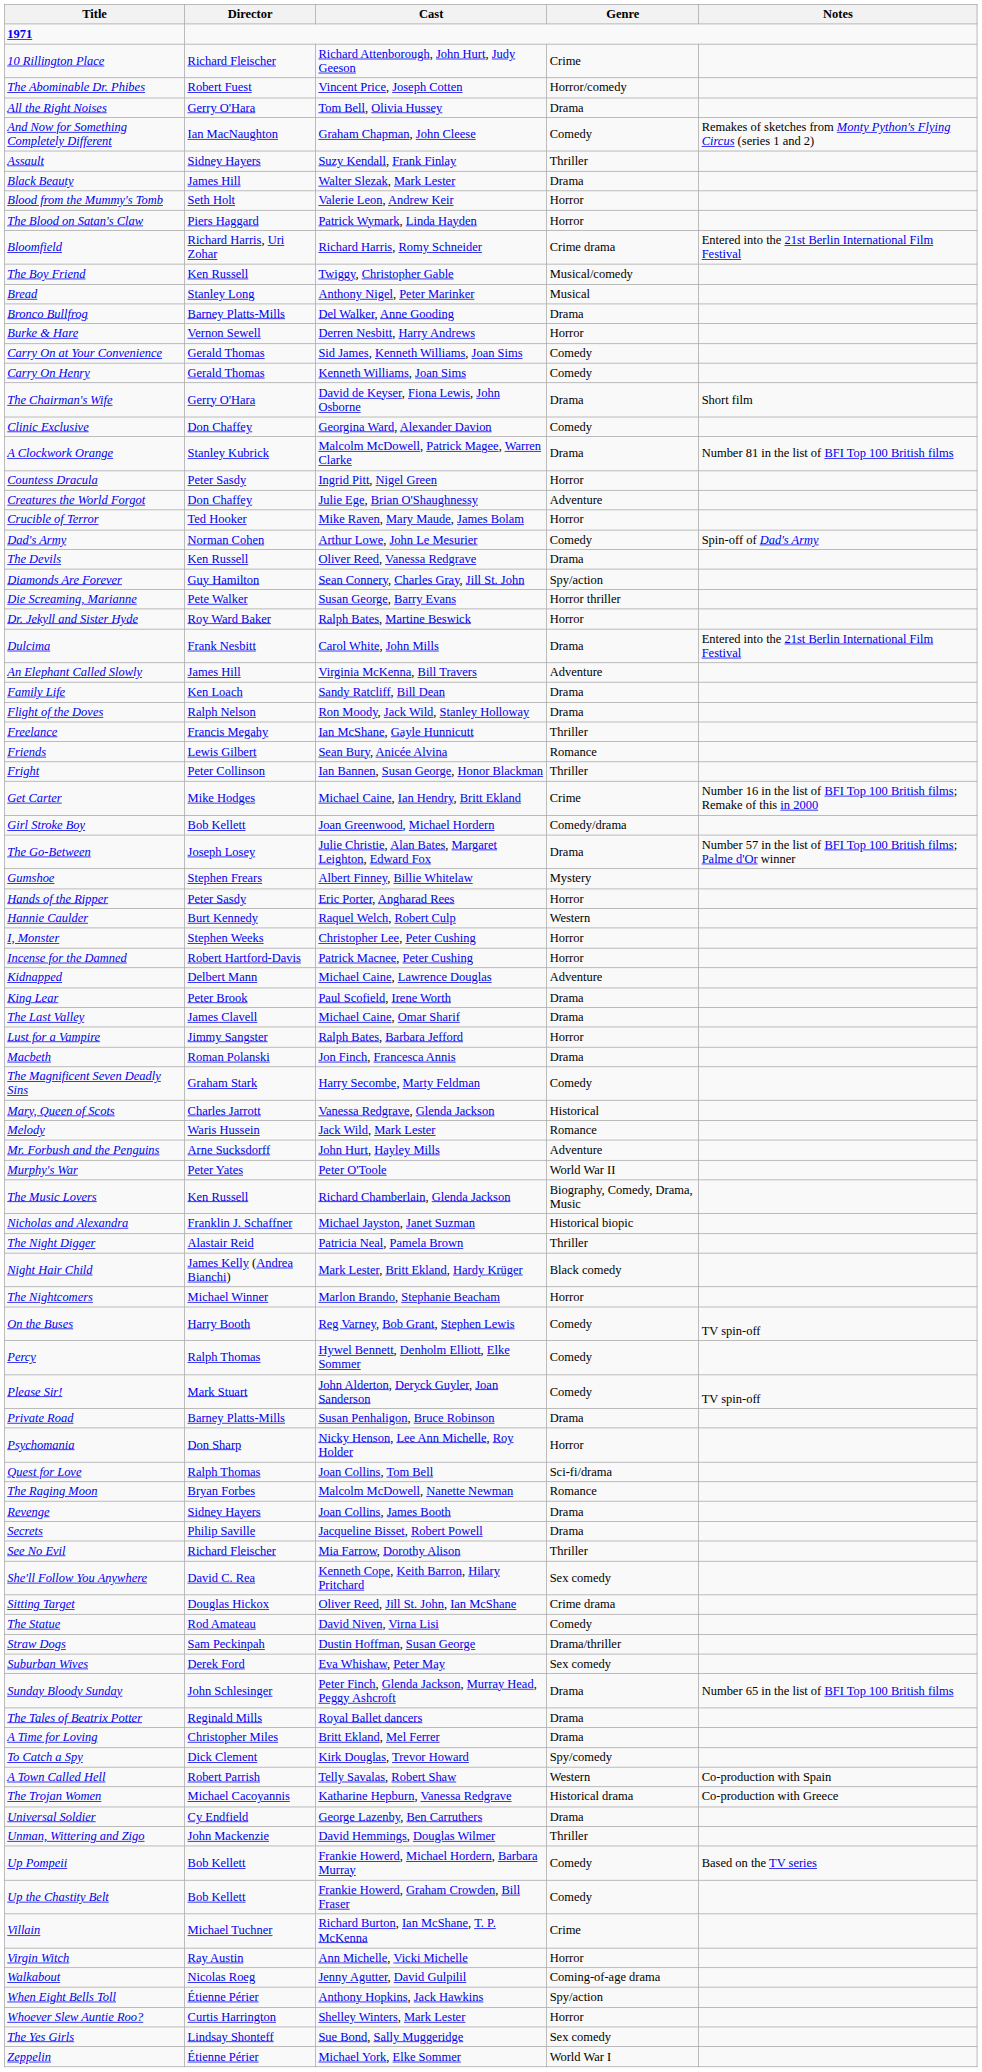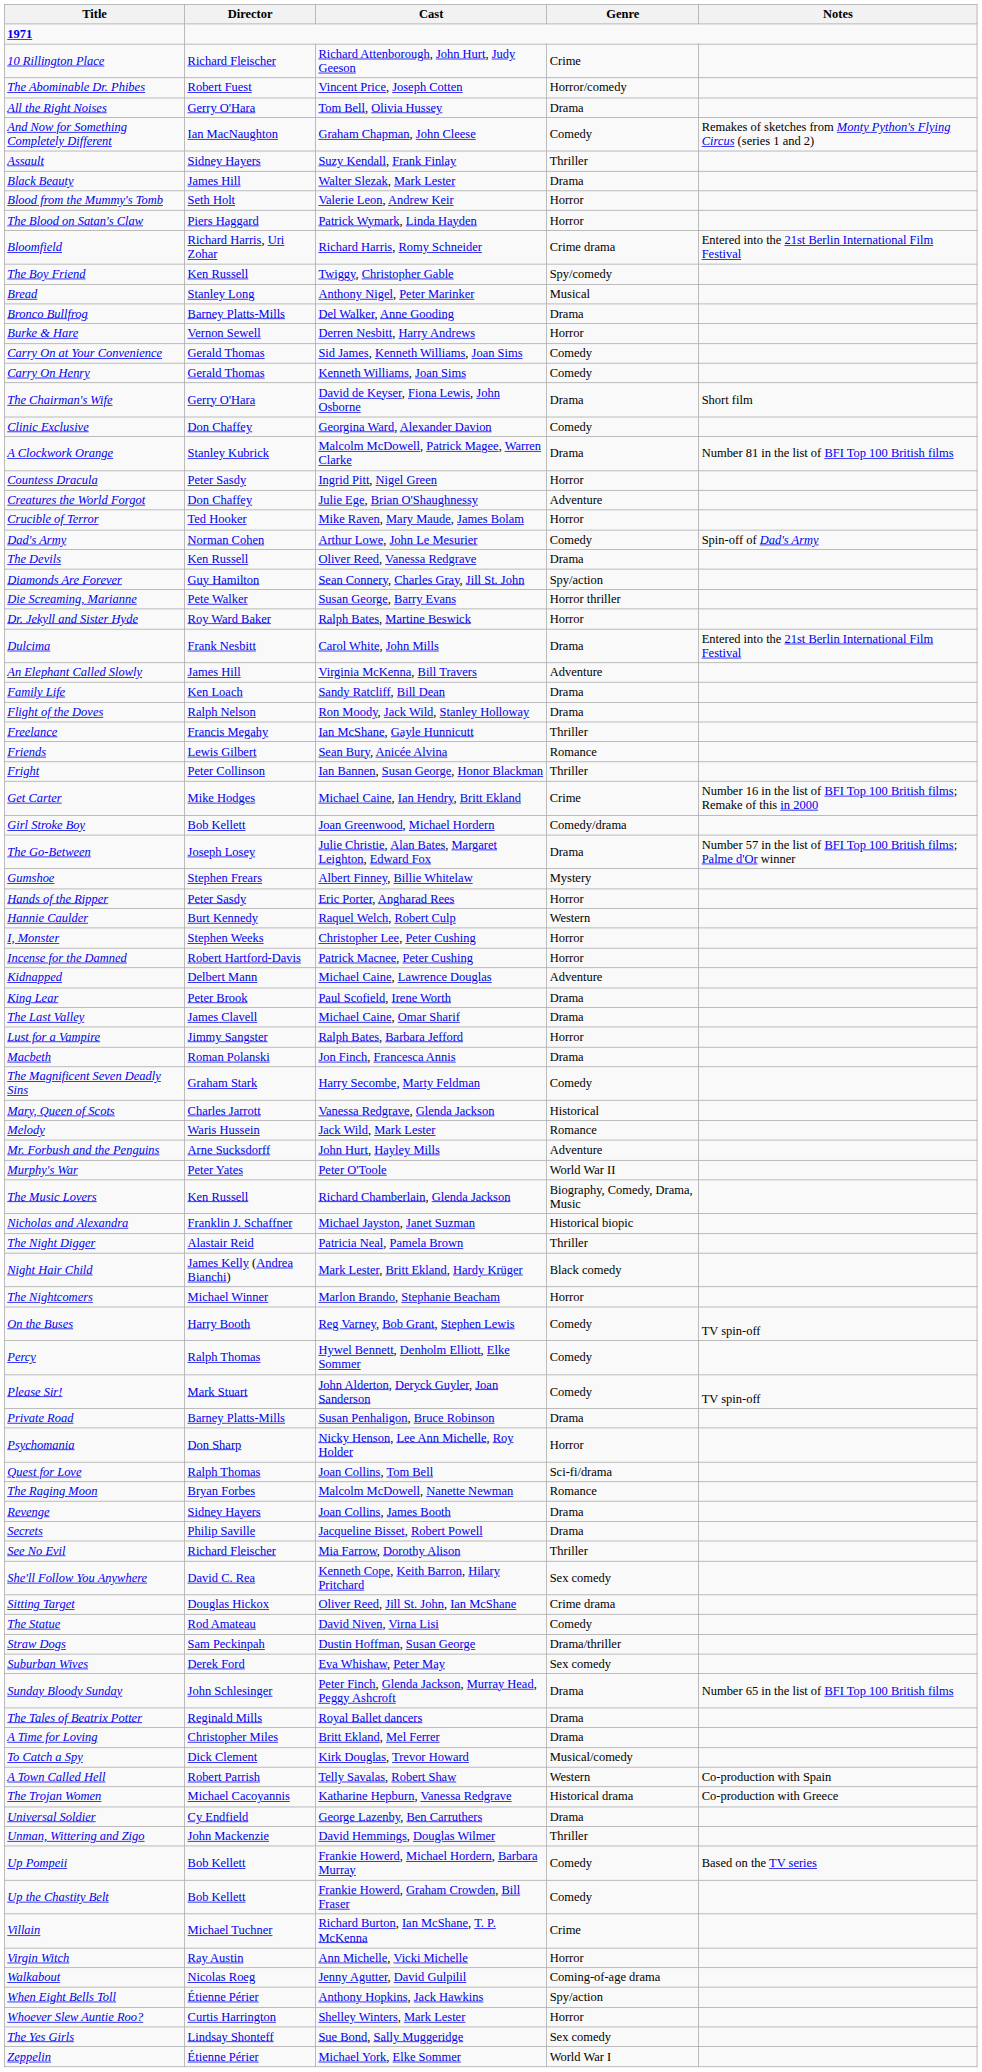The Boy Friend | Genre: Musical/comedy -> Spy/comedy
To Catch a Spy | Genre: Spy/comedy -> Musical/comedy
